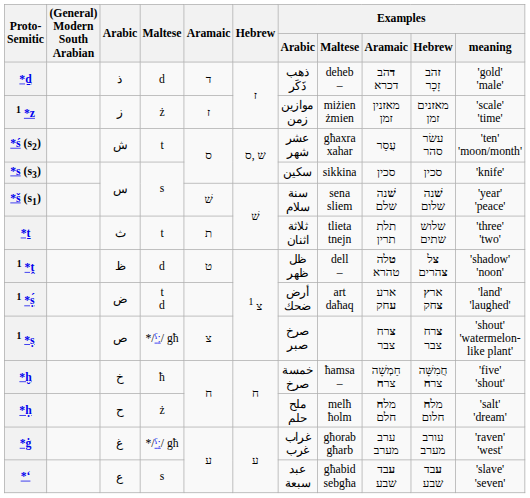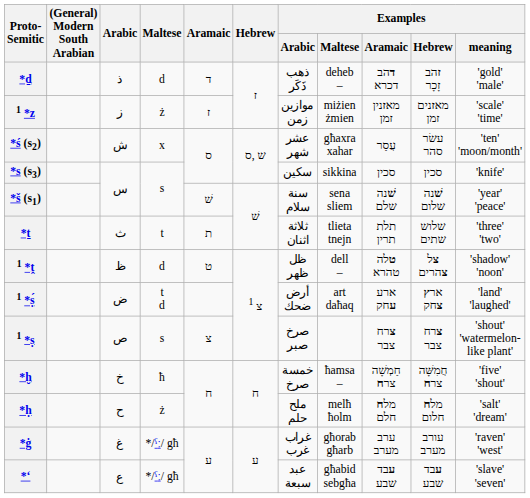*ś (s2) | Maltese: t -> x
1 *ṣ | Maltese: */ˤː/ għ -> s
*ʻ | Maltese: s -> */ˤː/ għ
